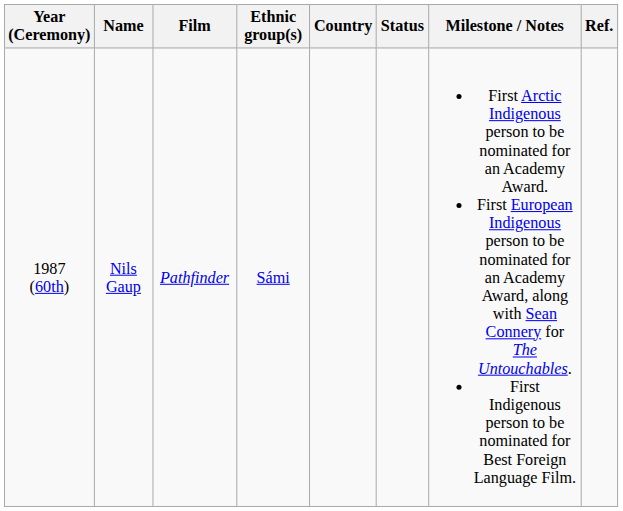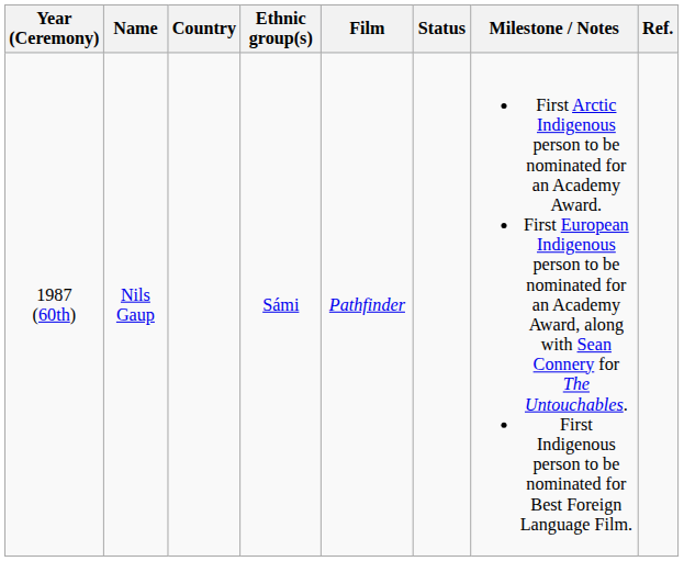columns swapped: Country <-> Film
